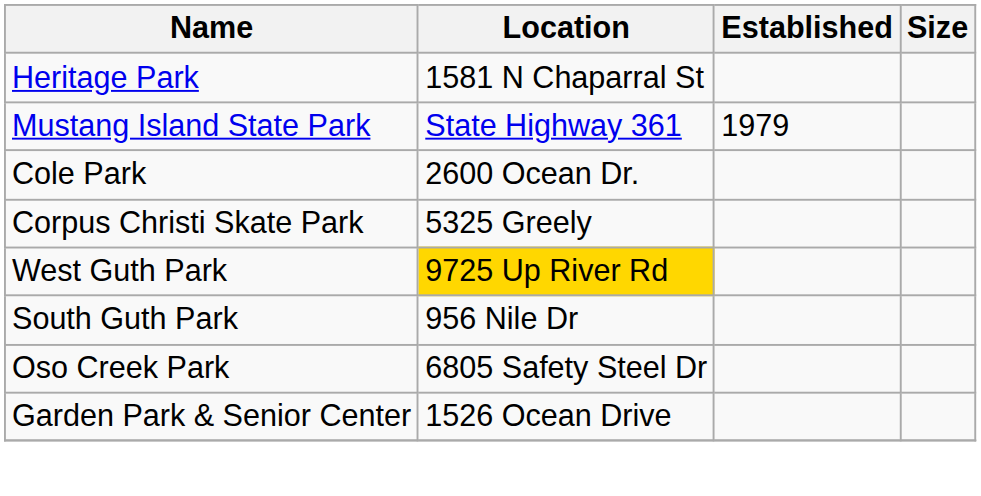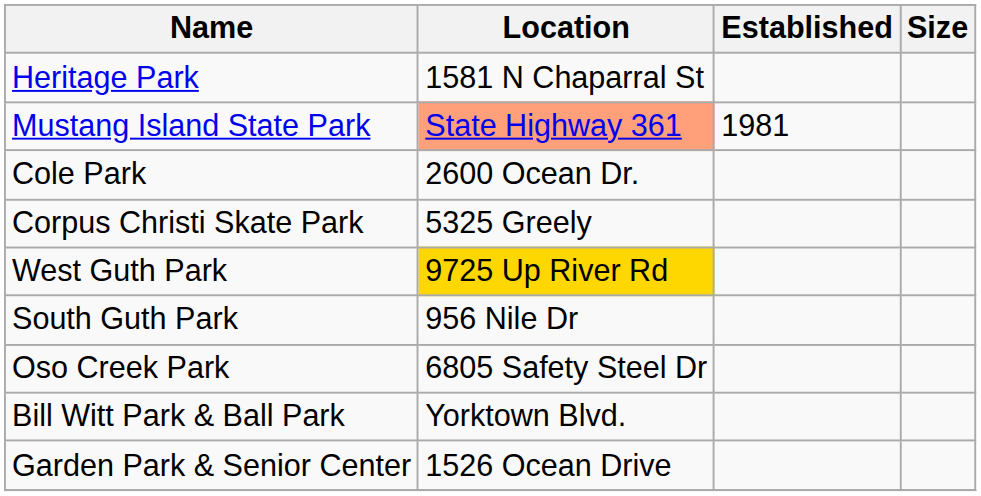Mustang Island State Park | Location: no background -> lightsalmon background
Mustang Island State Park | Established: 1979 -> 1981
+ row: Bill Witt Park & Ball Park | Yorktown Blvd.
